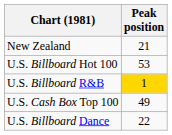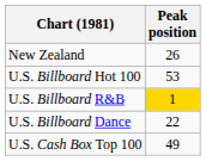New Zealand | Peak position: 21 -> 26
rows swapped: U.S. Billboard Dance <-> U.S. Cash Box Top 100
